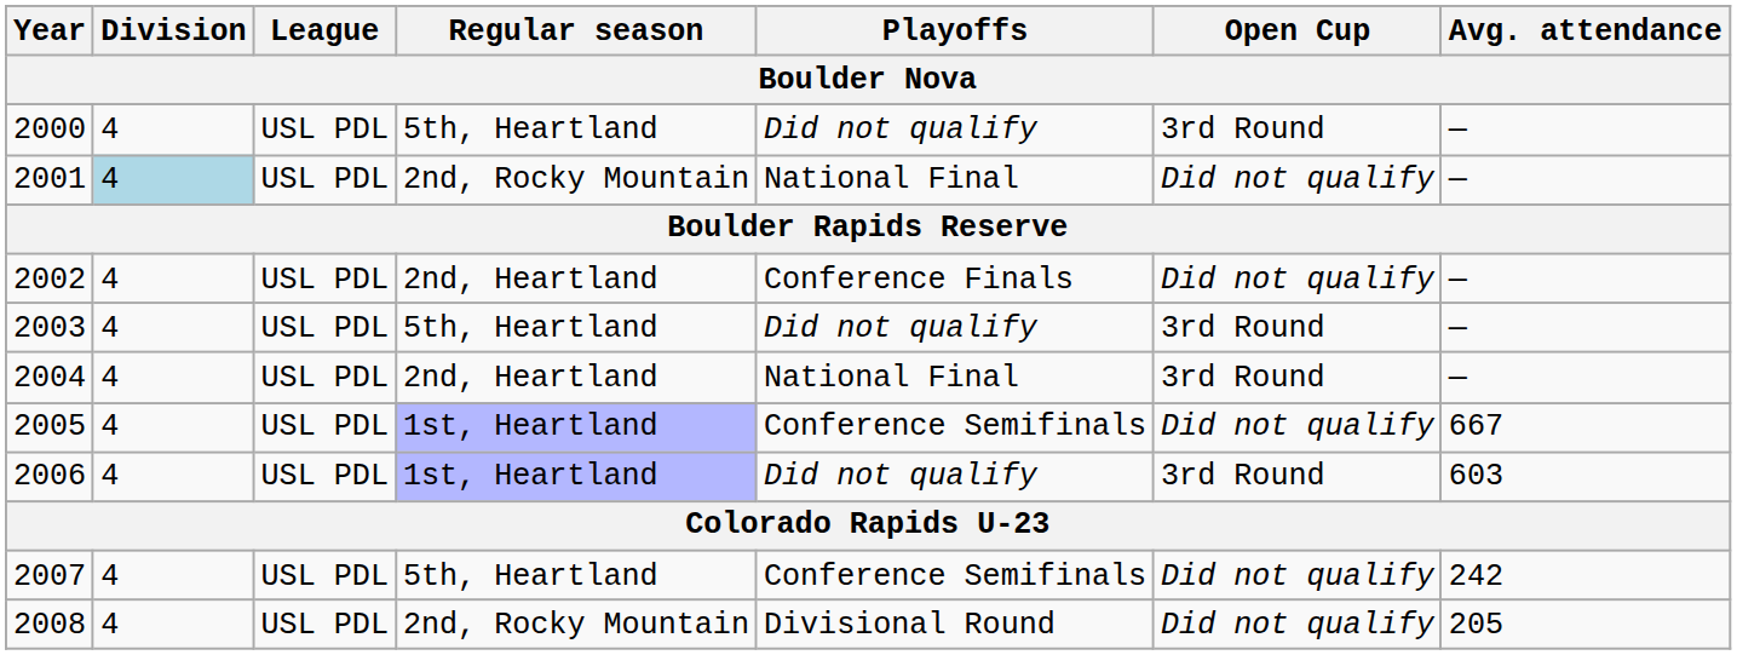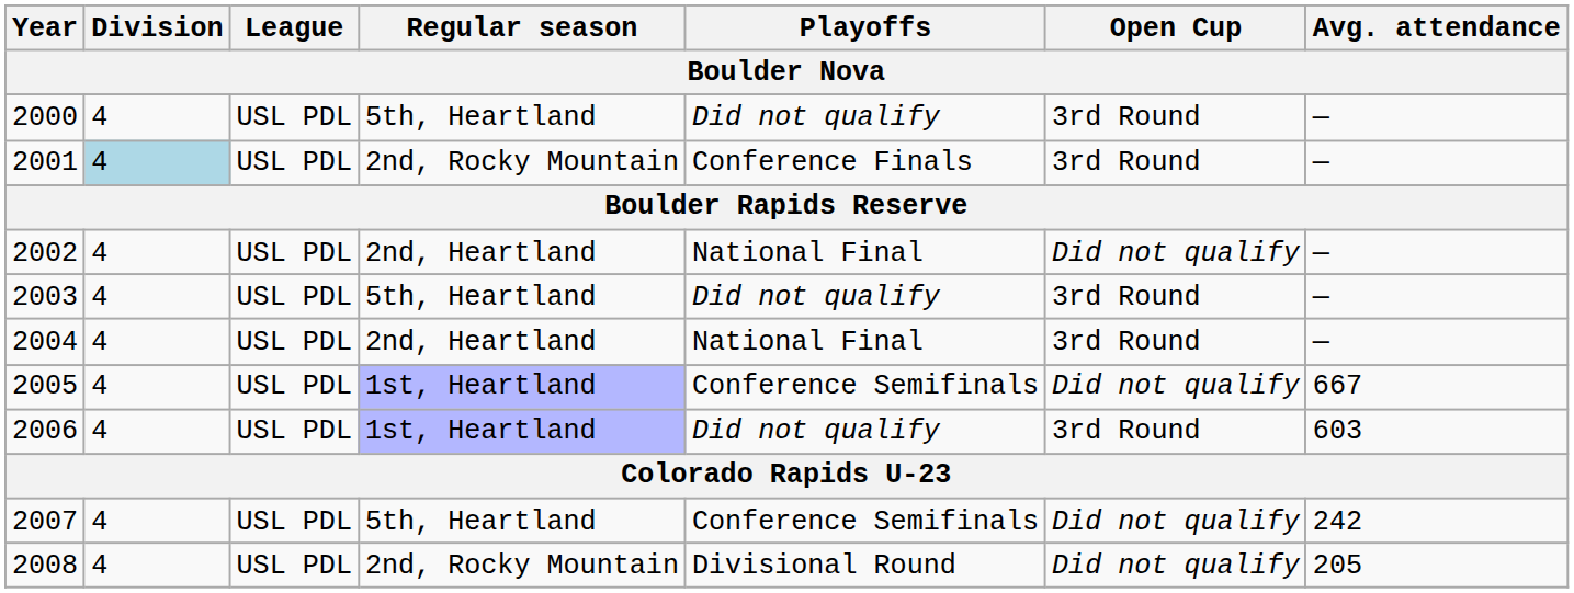2001 | Playoffs: National Final -> Conference Finals
2001 | Open Cup: Did not qualify -> 3rd Round
2002 | Playoffs: Conference Finals -> National Final
